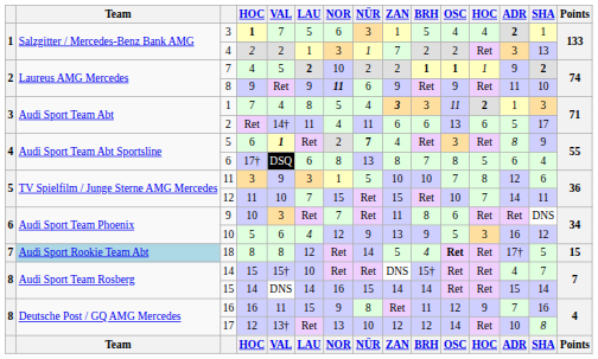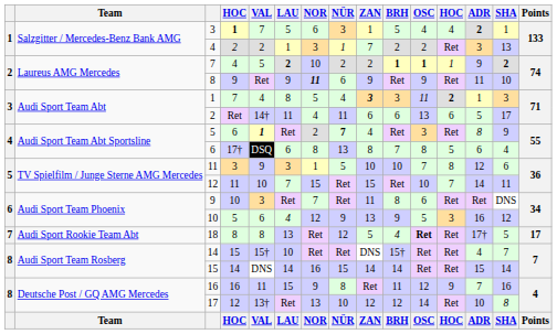18 | Team: lightblue background -> no background
18 | LAU: 12 -> 13
18 | NÜR: 14 -> 12
18 | Points: 15 -> 17
